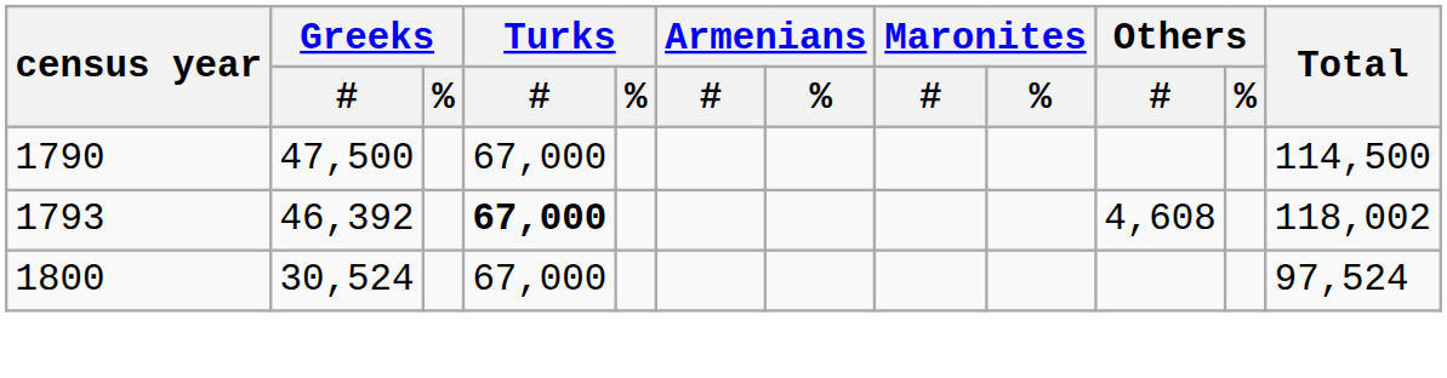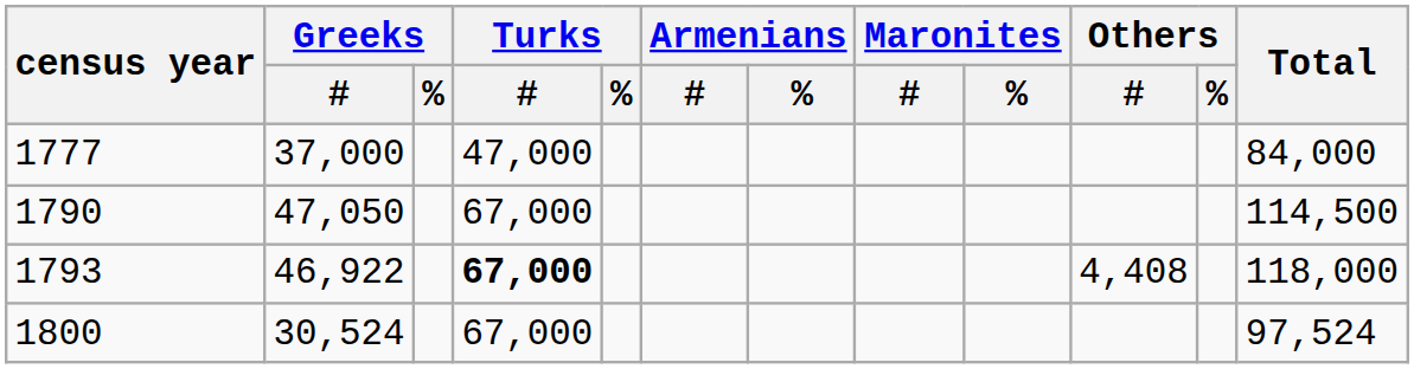+ row: 1777 | 37,000 | 47,000 | 84,000
1790 | Greeks / #: 47,500 -> 47,050
1793 | Greeks / #: 46,392 -> 46,922
1793 | Others / #: 4,608 -> 4,408
1793 | Total: 118,002 -> 118,000
